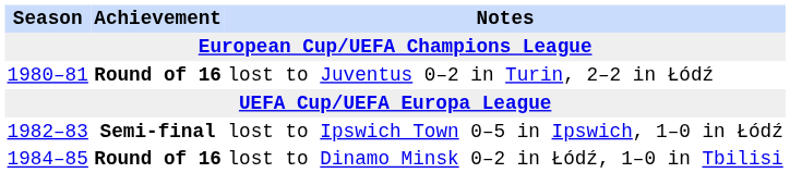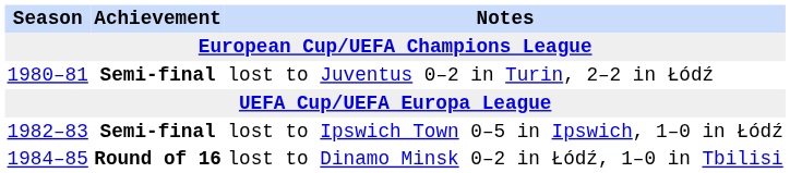lost to Juventus 0–2 in Turin, 2–2 in Łódź | Achievement: Round of 16 -> Semi-final
